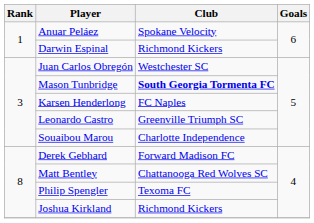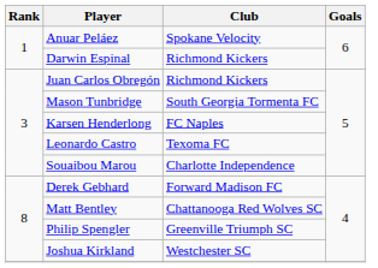Juan Carlos Obregón | Club: Westchester SC -> Richmond Kickers
Mason Tunbridge | Club: bold -> normal
Leonardo Castro | Club: Greenville Triumph SC -> Texoma FC
Philip Spengler | Club: Texoma FC -> Greenville Triumph SC
Joshua Kirkland | Club: Richmond Kickers -> Westchester SC
